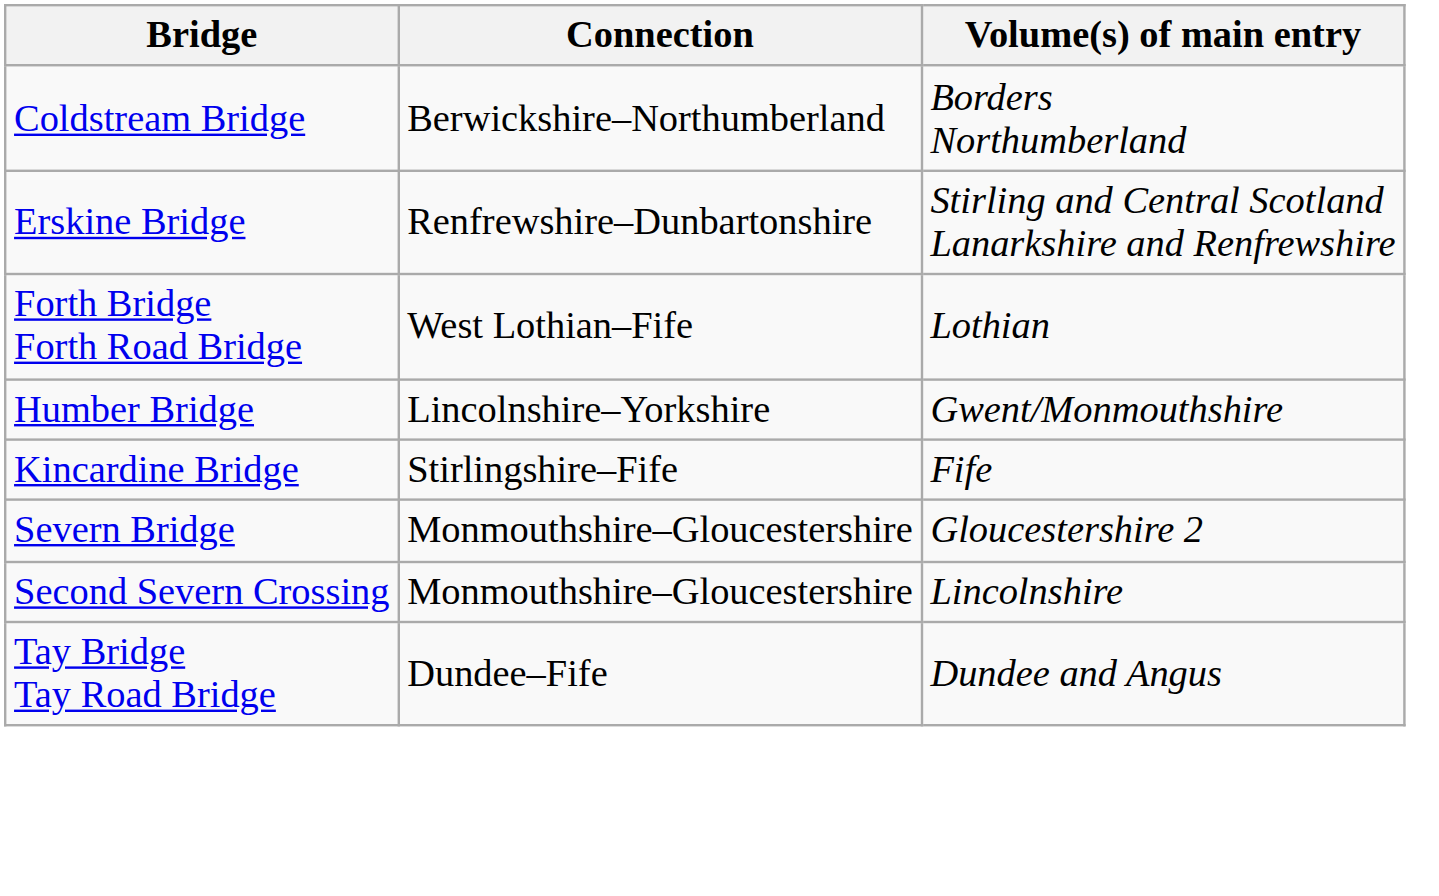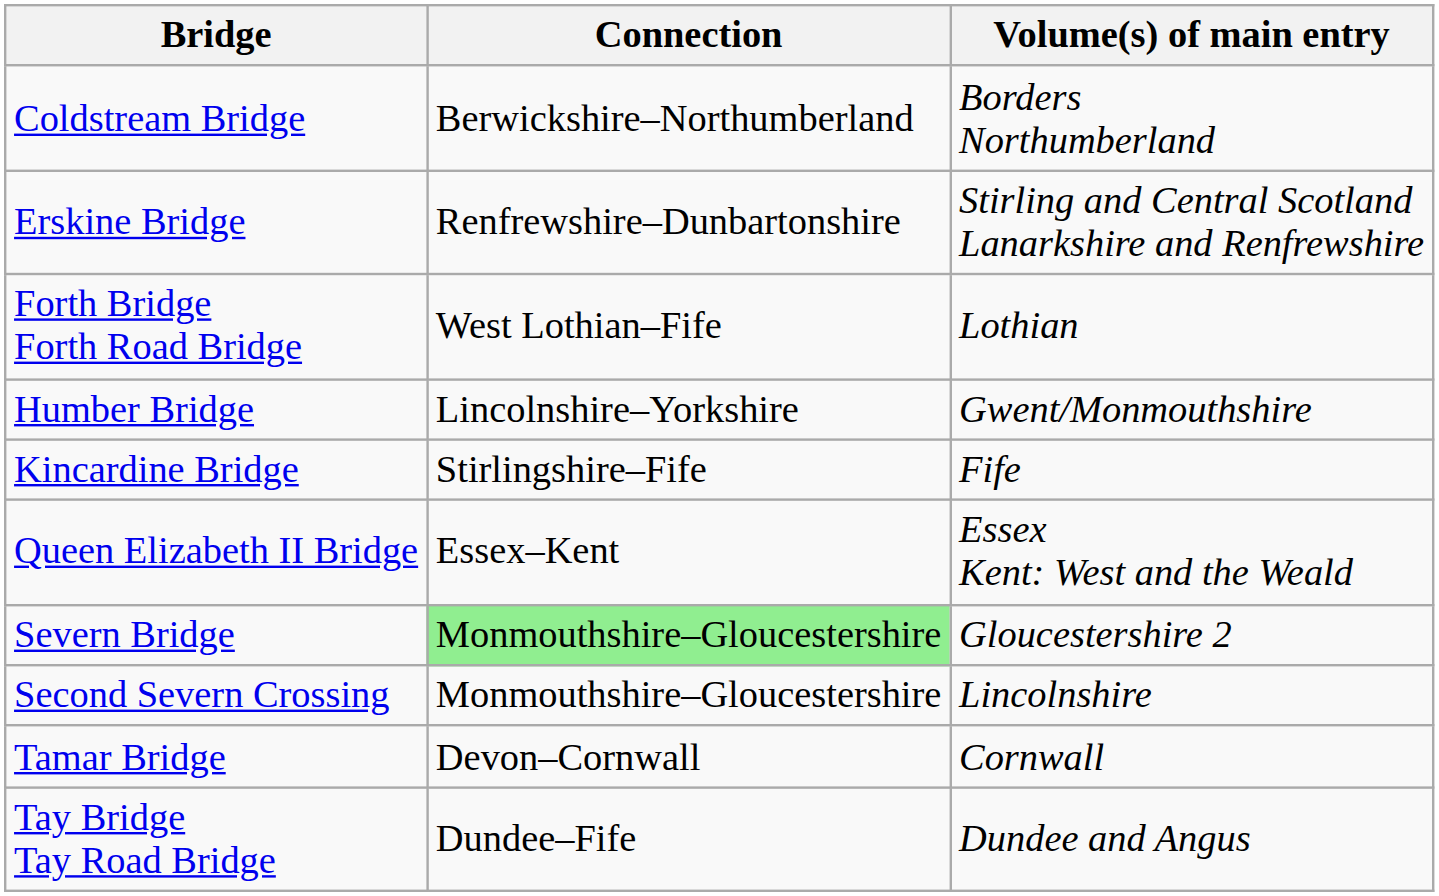+ row: Queen Elizabeth II Bridge | Essex–Kent | Essex Kent: West and the Weald
Severn Bridge | Connection: no background -> lightgreen background
+ row: Tamar Bridge | Devon–Cornwall | Cornwall
